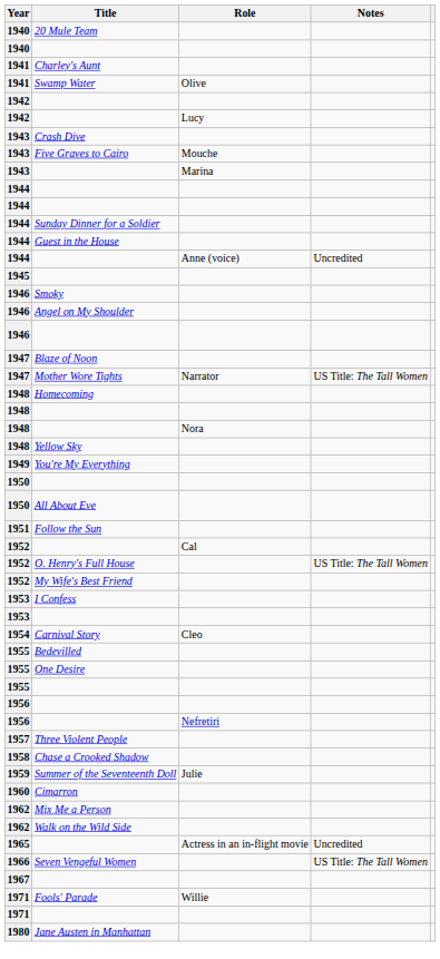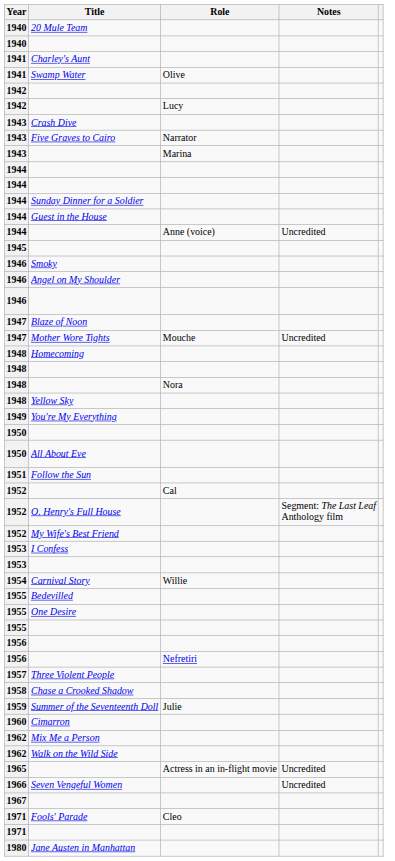Five Graves to Cairo | Role: Mouche -> Narrator
Mother Wore Tights | Role: Narrator -> Mouche
Mother Wore Tights | Notes: US Title: The Tall Women -> Uncredited
O. Henry's Full House | Notes: US Title: The Tall Women -> Segment: The Last Leaf Anthology film
Carnival Story | Role: Cleo -> Willie
Seven Vengeful Women | Notes: US Title: The Tall Women -> Uncredited
Fools' Parade | Role: Willie -> Cleo
